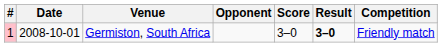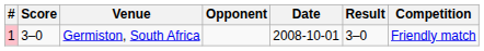columns swapped: Date <-> Score
Germiston, South Africa | Result: bold -> normal
